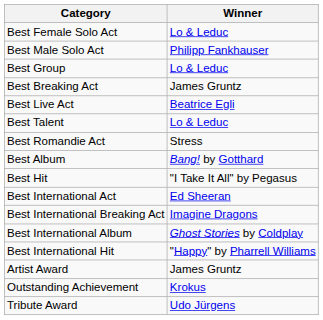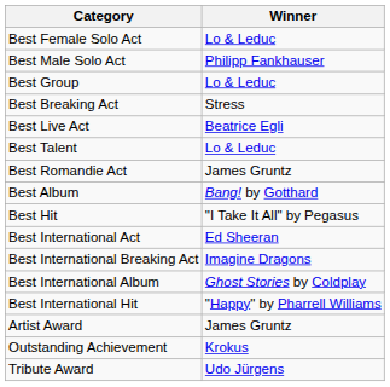Best Breaking Act | Winner: James Gruntz -> Stress
Best Romandie Act | Winner: Stress -> James Gruntz
